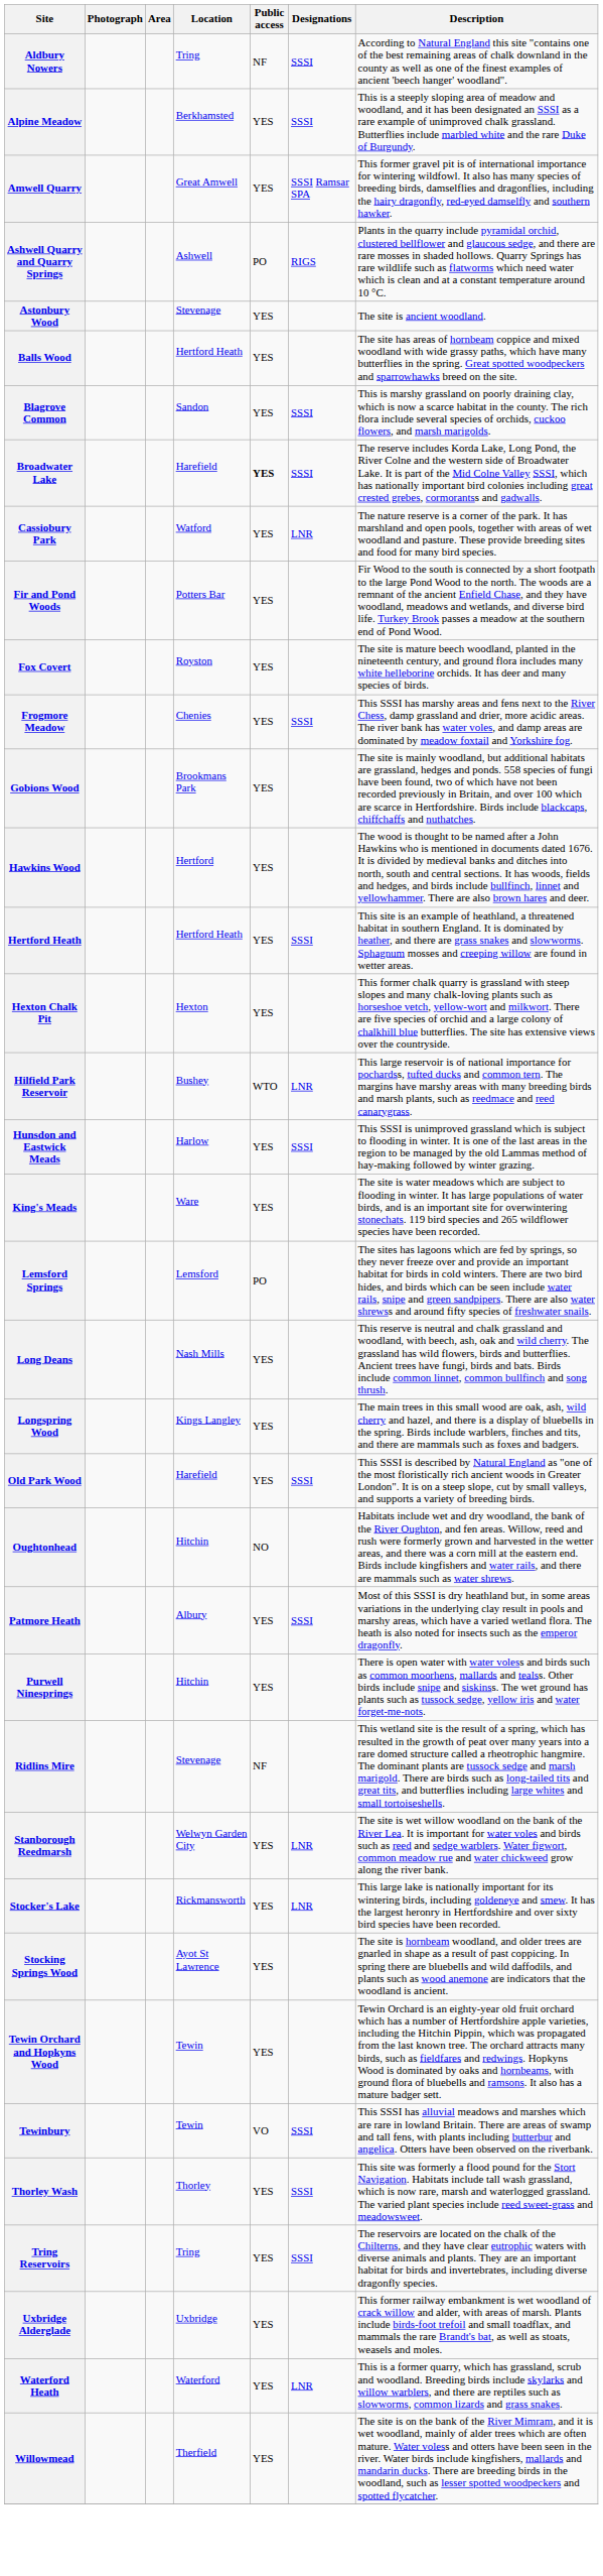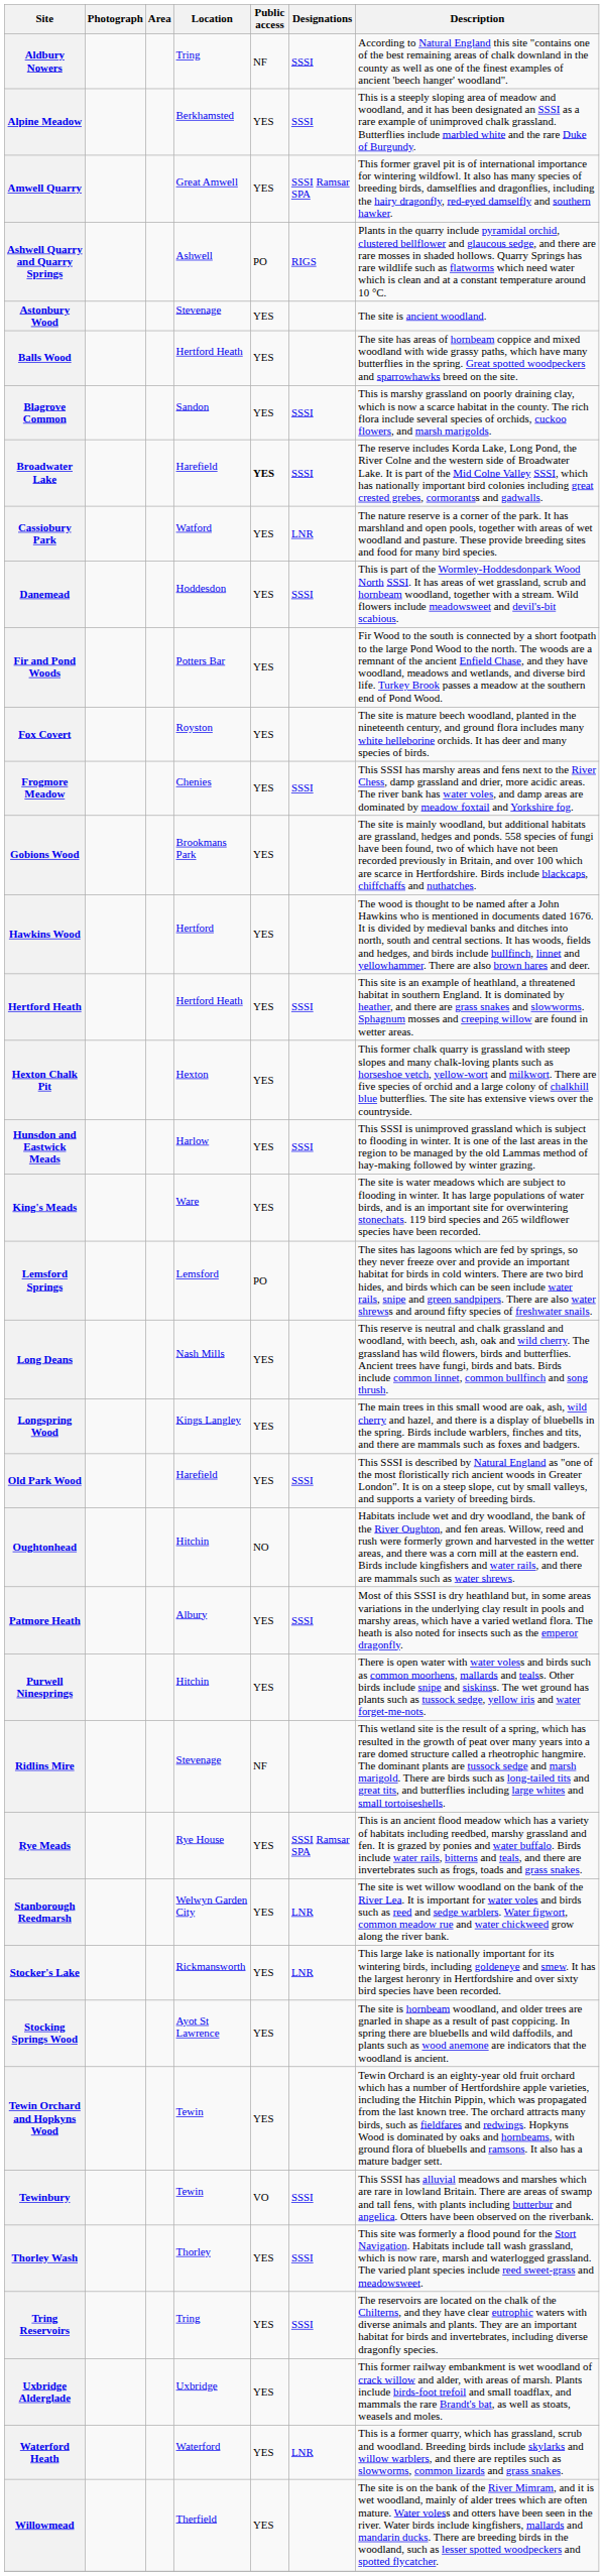+ row: Danemead | Hoddesdon | YES | SSSI | This is part of the Wormley-Hoddesdonpark Wood North SSSI. It has areas of wet grassland, scrub and hornbeam woodland, together with a stream. Wild flowers include meadowsweet and devil's-bit scabious.
- row: Hilfield Park Reservoir | Bushey | WTO | LNR | This large reservoir is of national importance for pochardss, tufted ducks and common tern. The margins have marshy areas with many breeding birds and marsh plants, such as reedmace and reed canarygrass.
+ row: Rye Meads | Rye House | YES | SSSI Ramsar SPA | This is an ancient flood meadow which has a variety of habitats including reedbed, marshy grassland and fen. It is grazed by ponies and water buffalo. Birds include water rails, bitterns and teals, and there are invertebrates such as frogs, toads and grass snakes.
